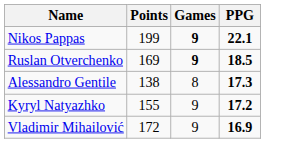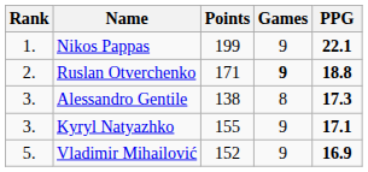+ column: Rank | 1. | 2. | 3. | 3. | 5.
Nikos Pappas | Games: bold -> normal
Ruslan Otverchenko | Points: 169 -> 171
Ruslan Otverchenko | PPG: 18.5 -> 18.8
Kyryl Natyazhko | PPG: 17.2 -> 17.1
Vladimir Mihailović | Points: 172 -> 152
